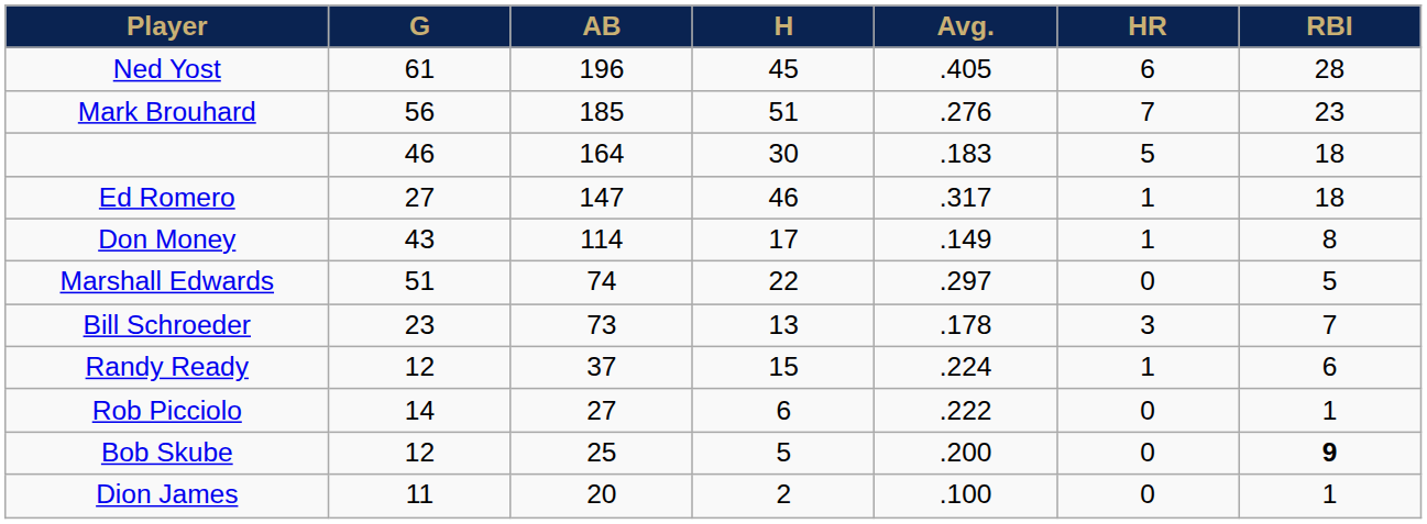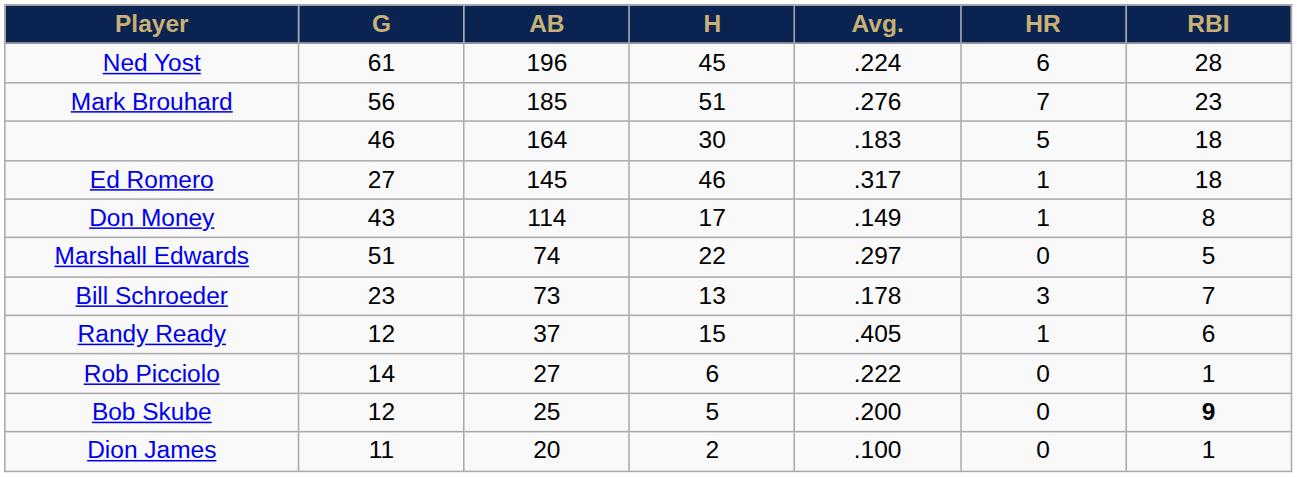Ned Yost | Avg.: .405 -> .224
Ed Romero | AB: 147 -> 145
Randy Ready | Avg.: .224 -> .405
